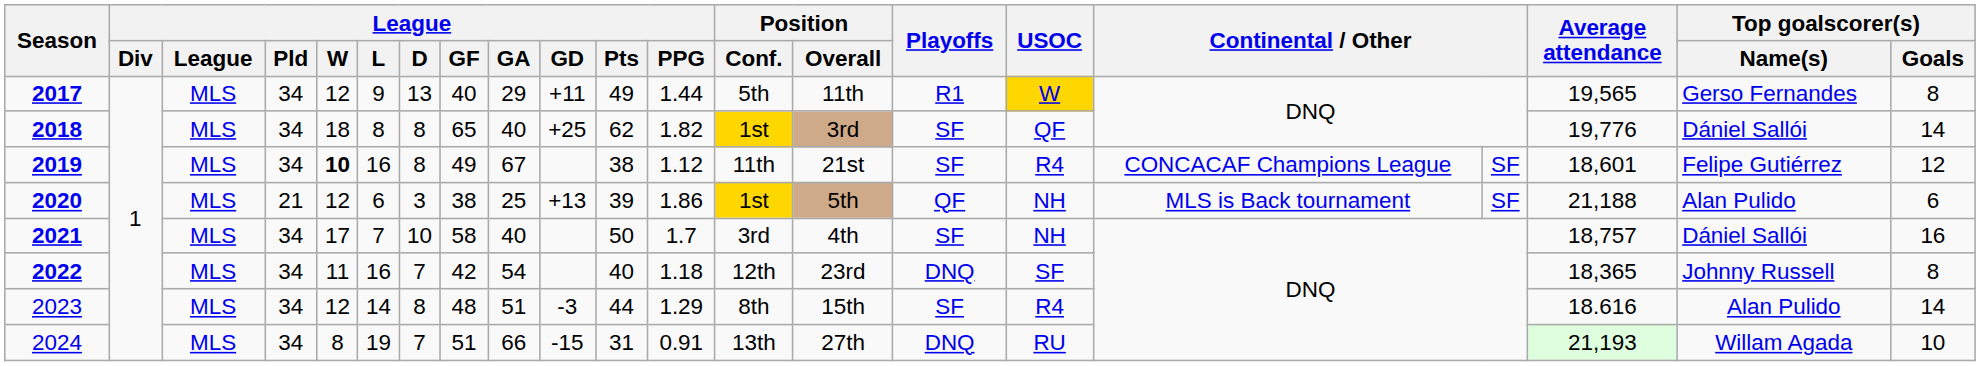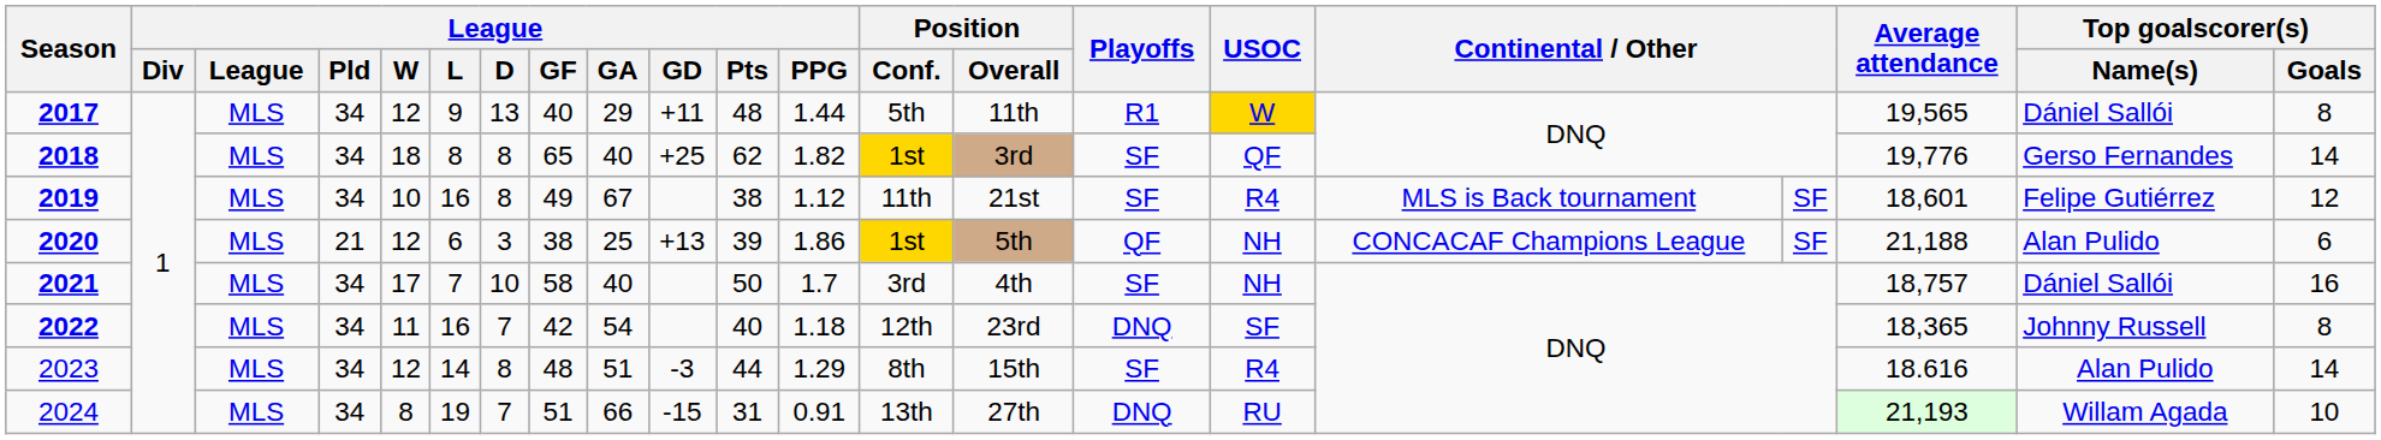2017 | League / Pts: 49 -> 48
2017 | Top goalscorer(s) / Name(s): Gerso Fernandes -> Dániel Sallói
2018 | Top goalscorer(s) / Name(s): Dániel Sallói -> Gerso Fernandes
2019 | League / W: bold -> normal
2019 | column 17: CONCACAF Champions League -> MLS is Back tournament
2020 | column 17: MLS is Back tournament -> CONCACAF Champions League
